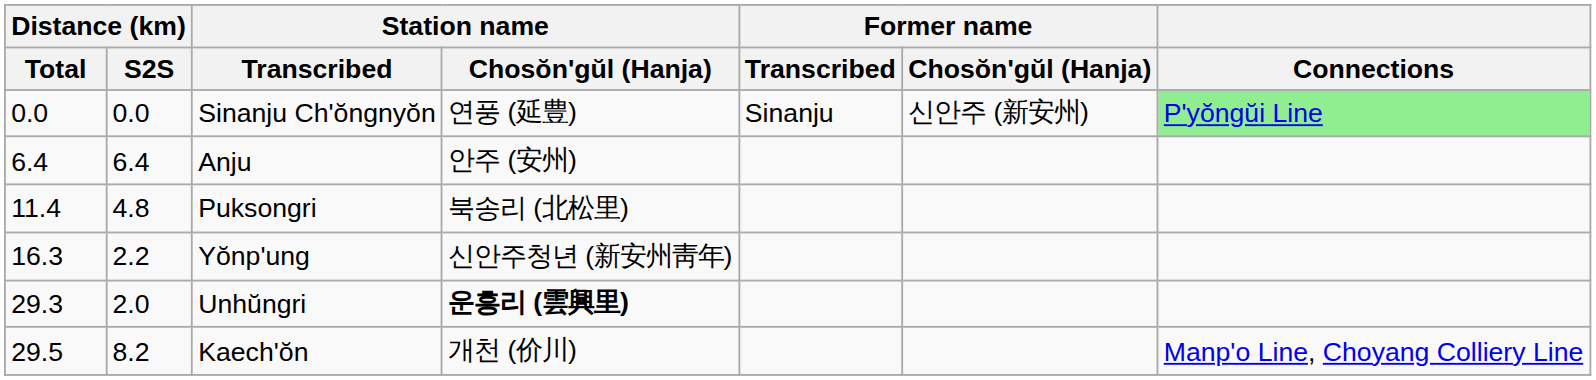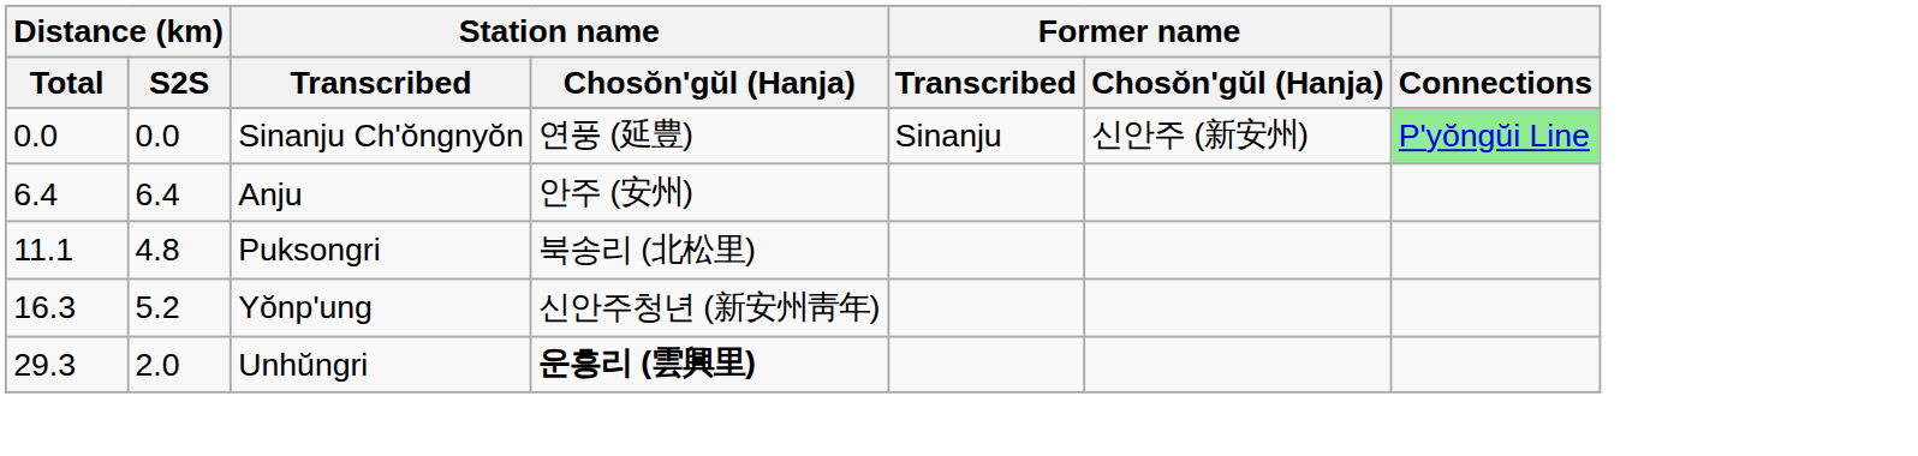Puksongri | Distance (km) / Total: 11.4 -> 11.1
Yŏnp'ung | Distance (km) / S2S: 2.2 -> 5.2
- row: 29.5 | 8.2 | Kaech'ŏn | 개천 (价川) | Manp'o Line, Choyang Colliery Line
